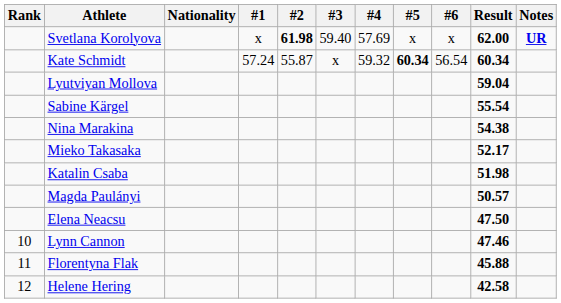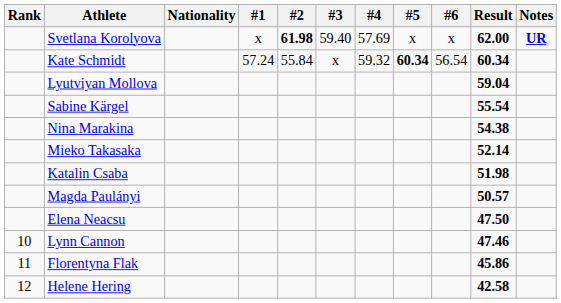Kate Schmidt | #2: 55.87 -> 55.84
Mieko Takasaka | Result: 52.17 -> 52.14
Florentyna Flak | Result: 45.88 -> 45.86
